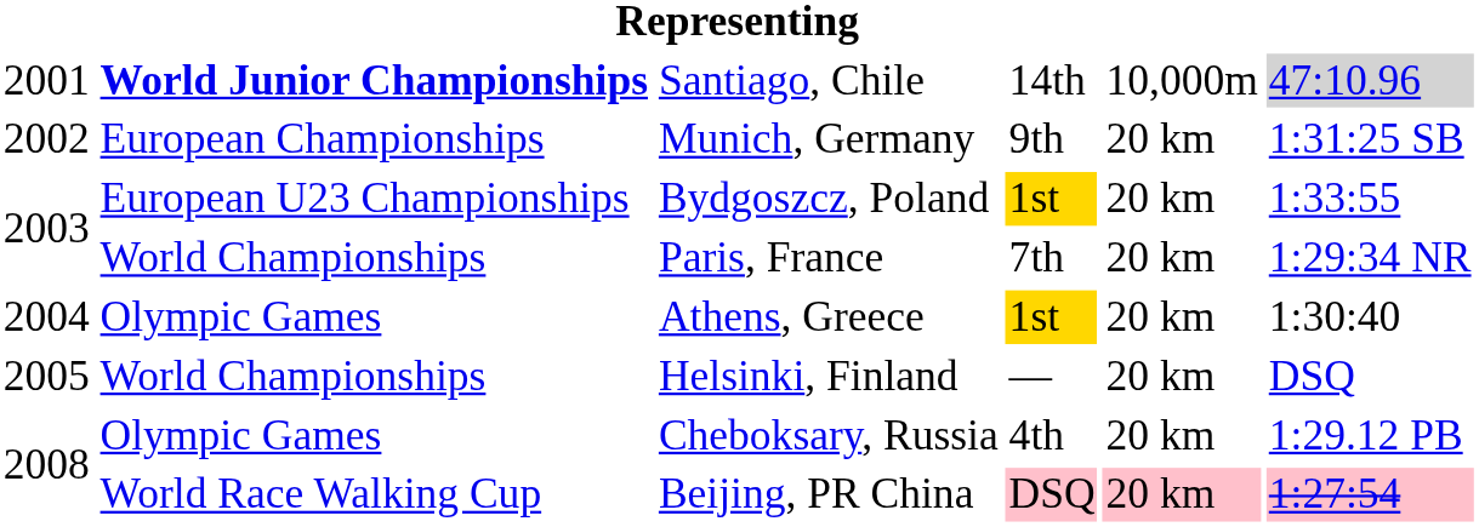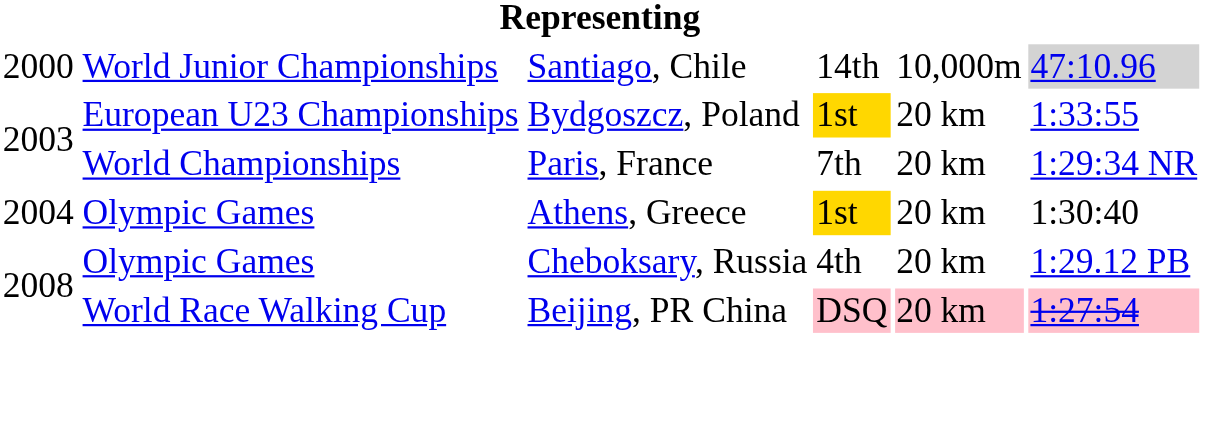Santiago, Chile | column 1: 2001 -> 2000
Santiago, Chile | column 2: bold -> normal
- row: 2002 | European Championships | Munich, Germany | 9th | 20 km | 1:31:25 SB
- row: 2005 | World Championships | Helsinki, Finland | — | 20 km | DSQ
